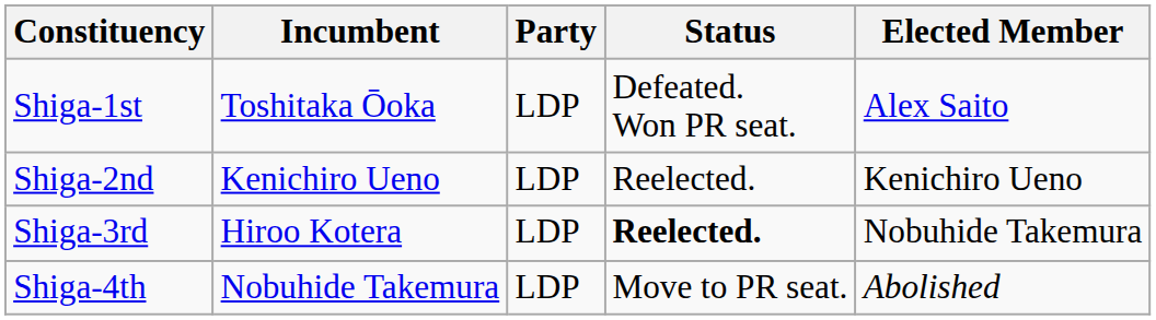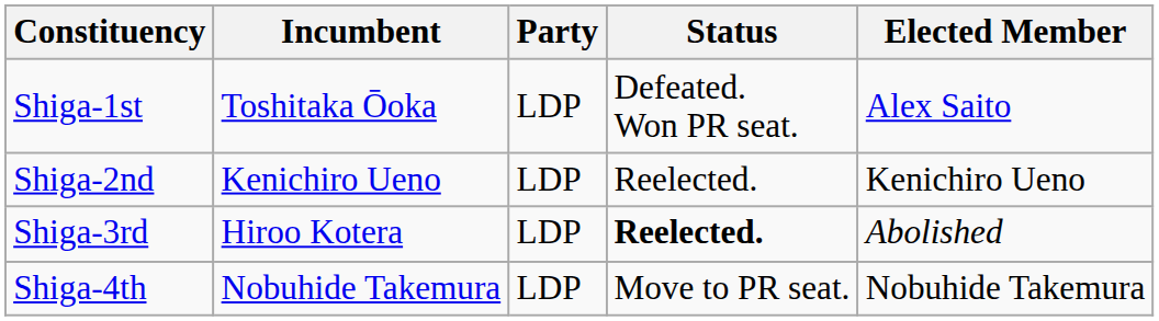Shiga-3rd | Elected Member: Nobuhide Takemura -> Abolished
Shiga-4th | Elected Member: Abolished -> Nobuhide Takemura
